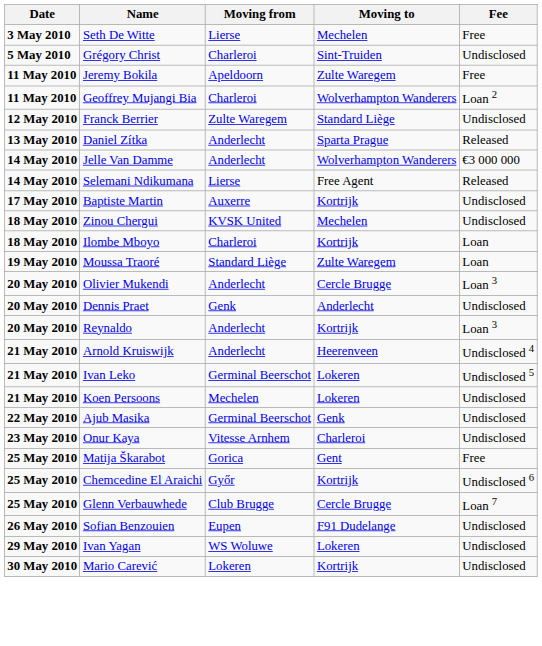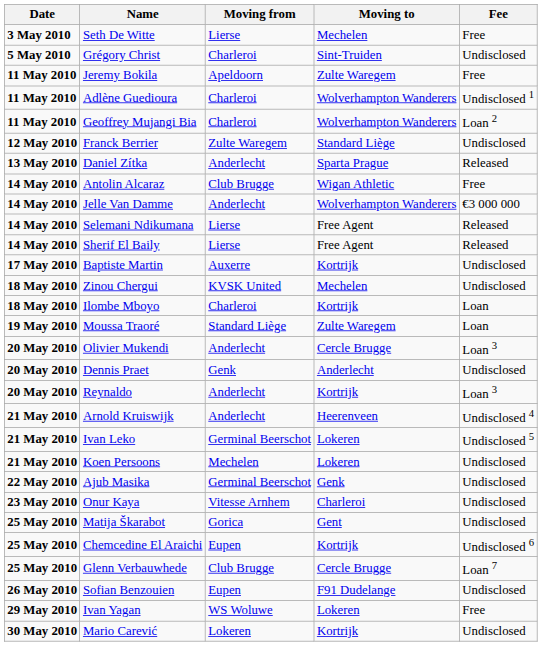+ row: 11 May 2010 | Adlène Guedioura | Charleroi | Wolverhampton Wanderers | Undisclosed 1
+ row: 14 May 2010 | Antolin Alcaraz | Club Brugge | Wigan Athletic | Free
+ row: 14 May 2010 | Sherif El Baily | Lierse | Free Agent | Released
Matija Škarabot | Fee: Free -> Undisclosed
Chemcedine El Araichi | Moving from: Győr -> Eupen
Ivan Yagan | Fee: Undisclosed -> Free
